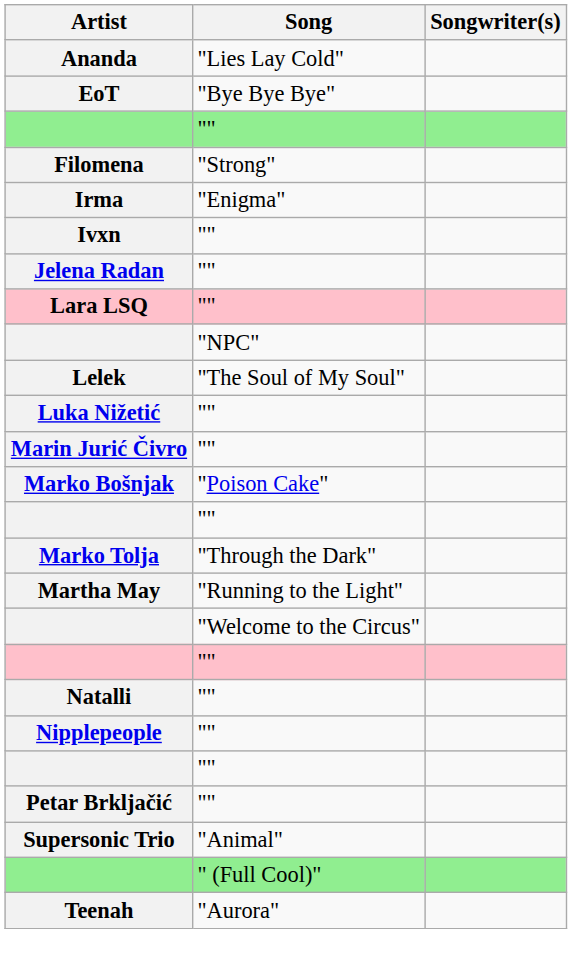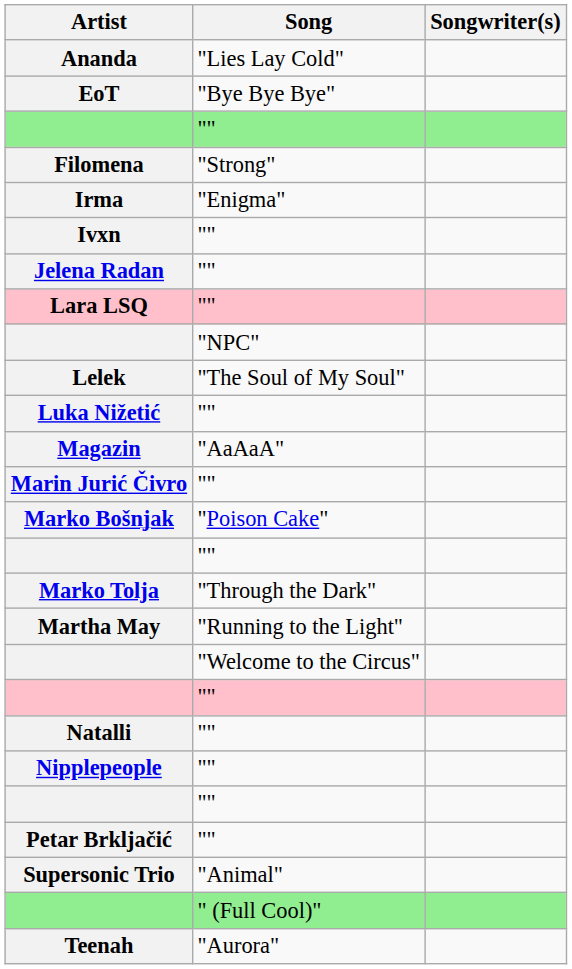+ row: Magazin | "AaAaA"
